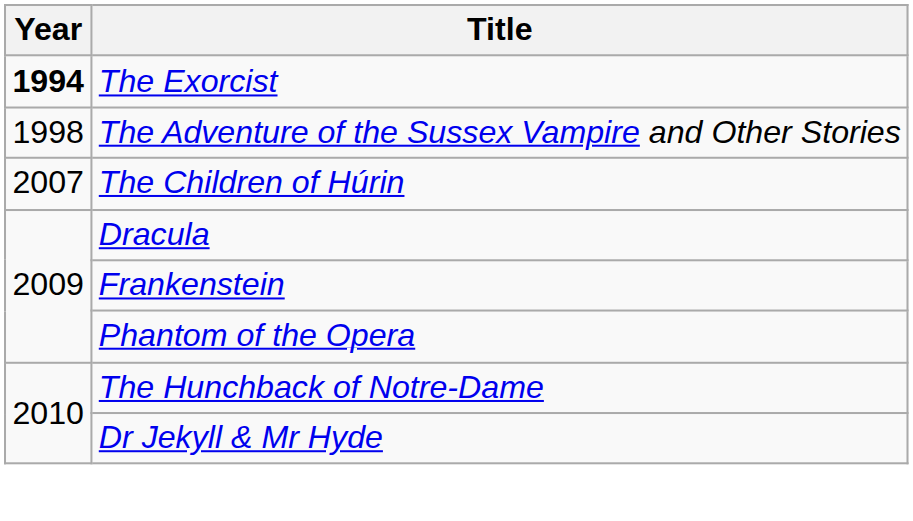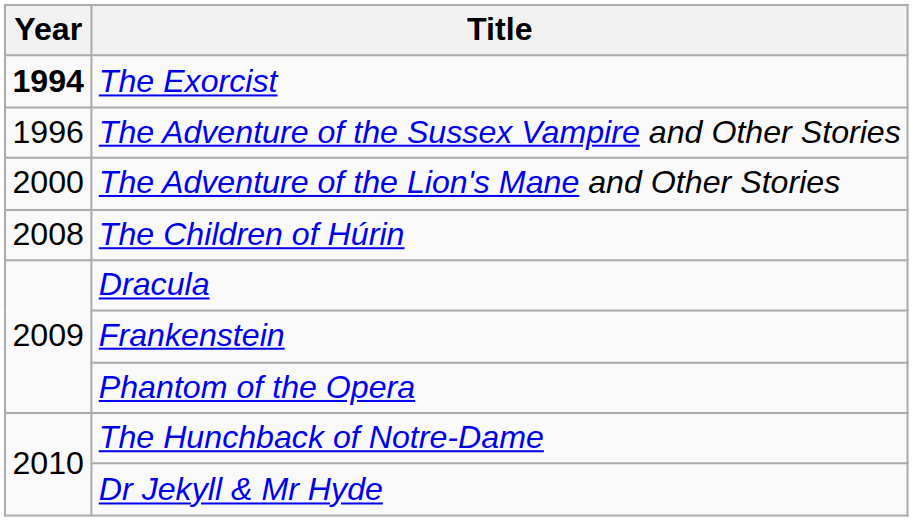The Adventure of the Sussex Vampire and Other Stories | Year: 1998 -> 1996
+ row: 2000 | The Adventure of the Lion's Mane and Other Stories
The Children of Húrin | Year: 2007 -> 2008
